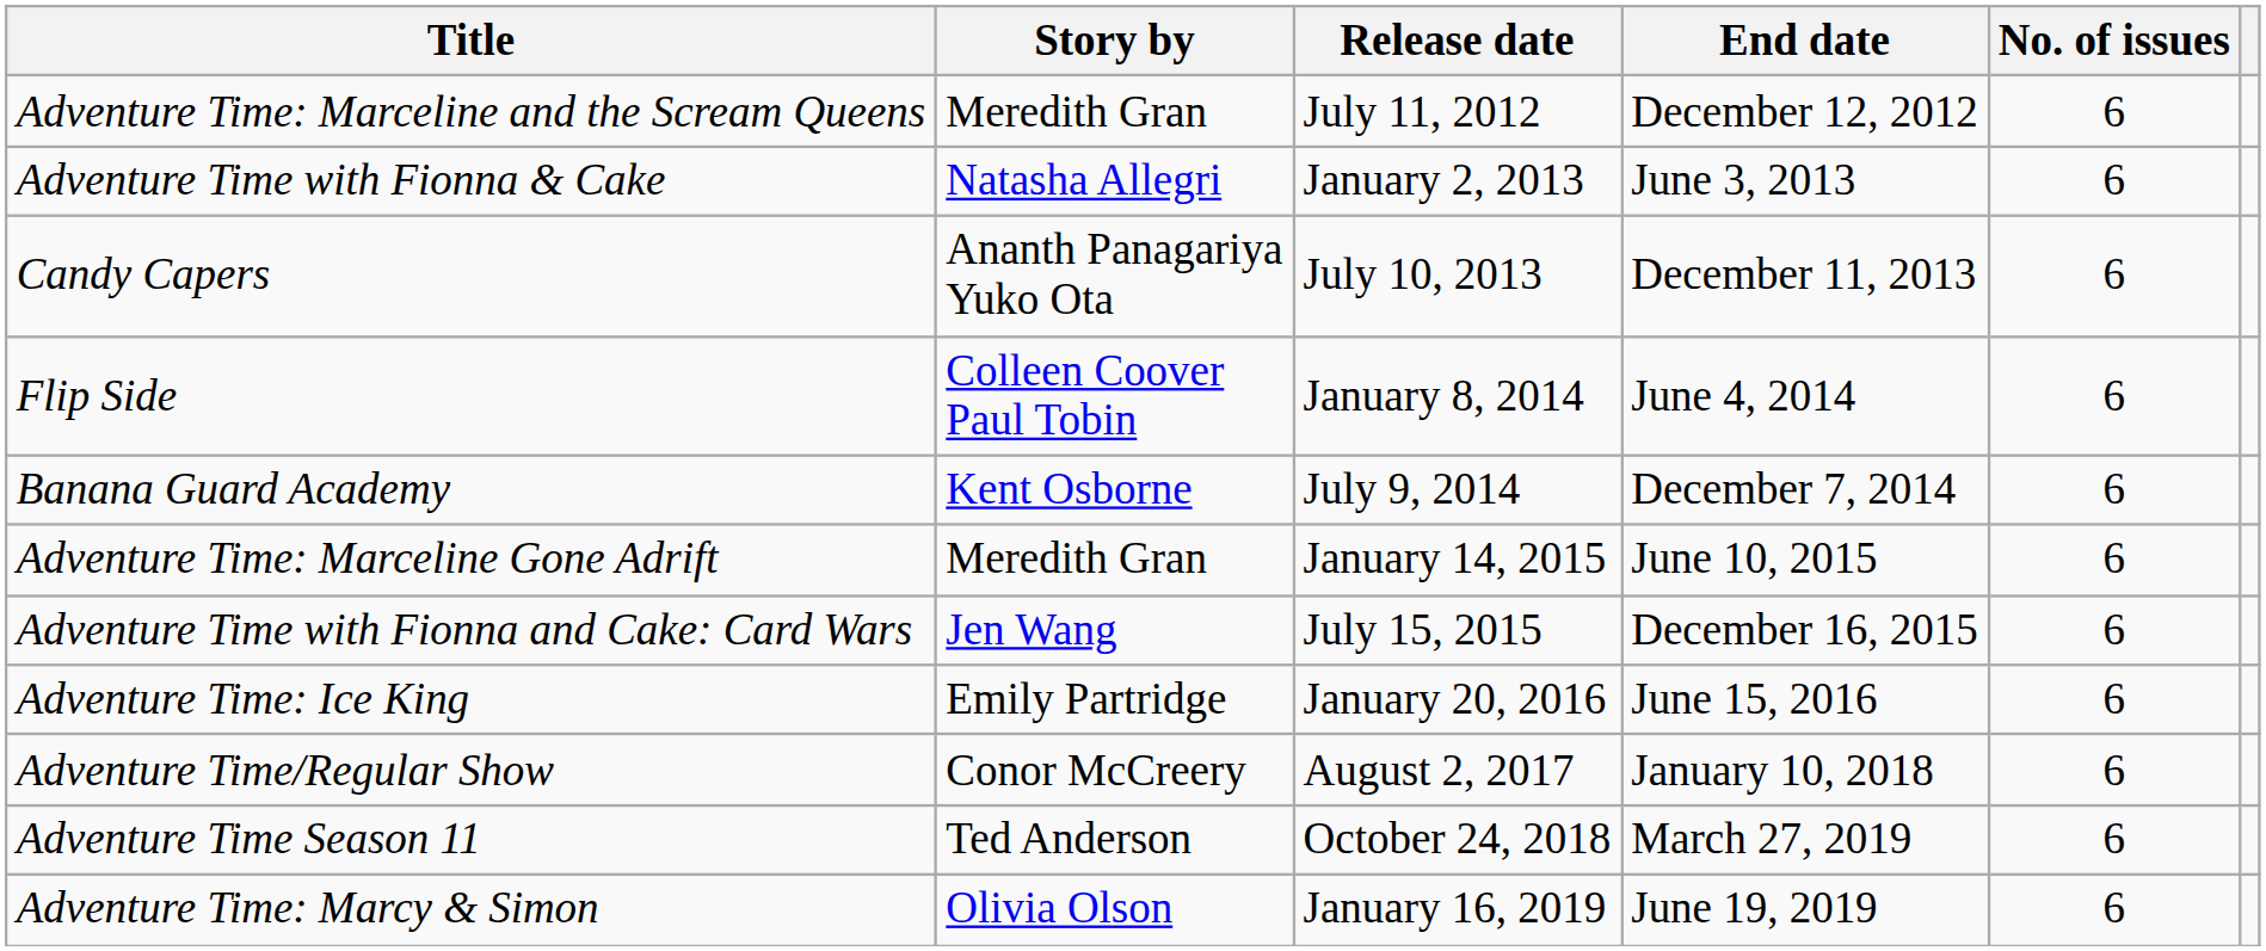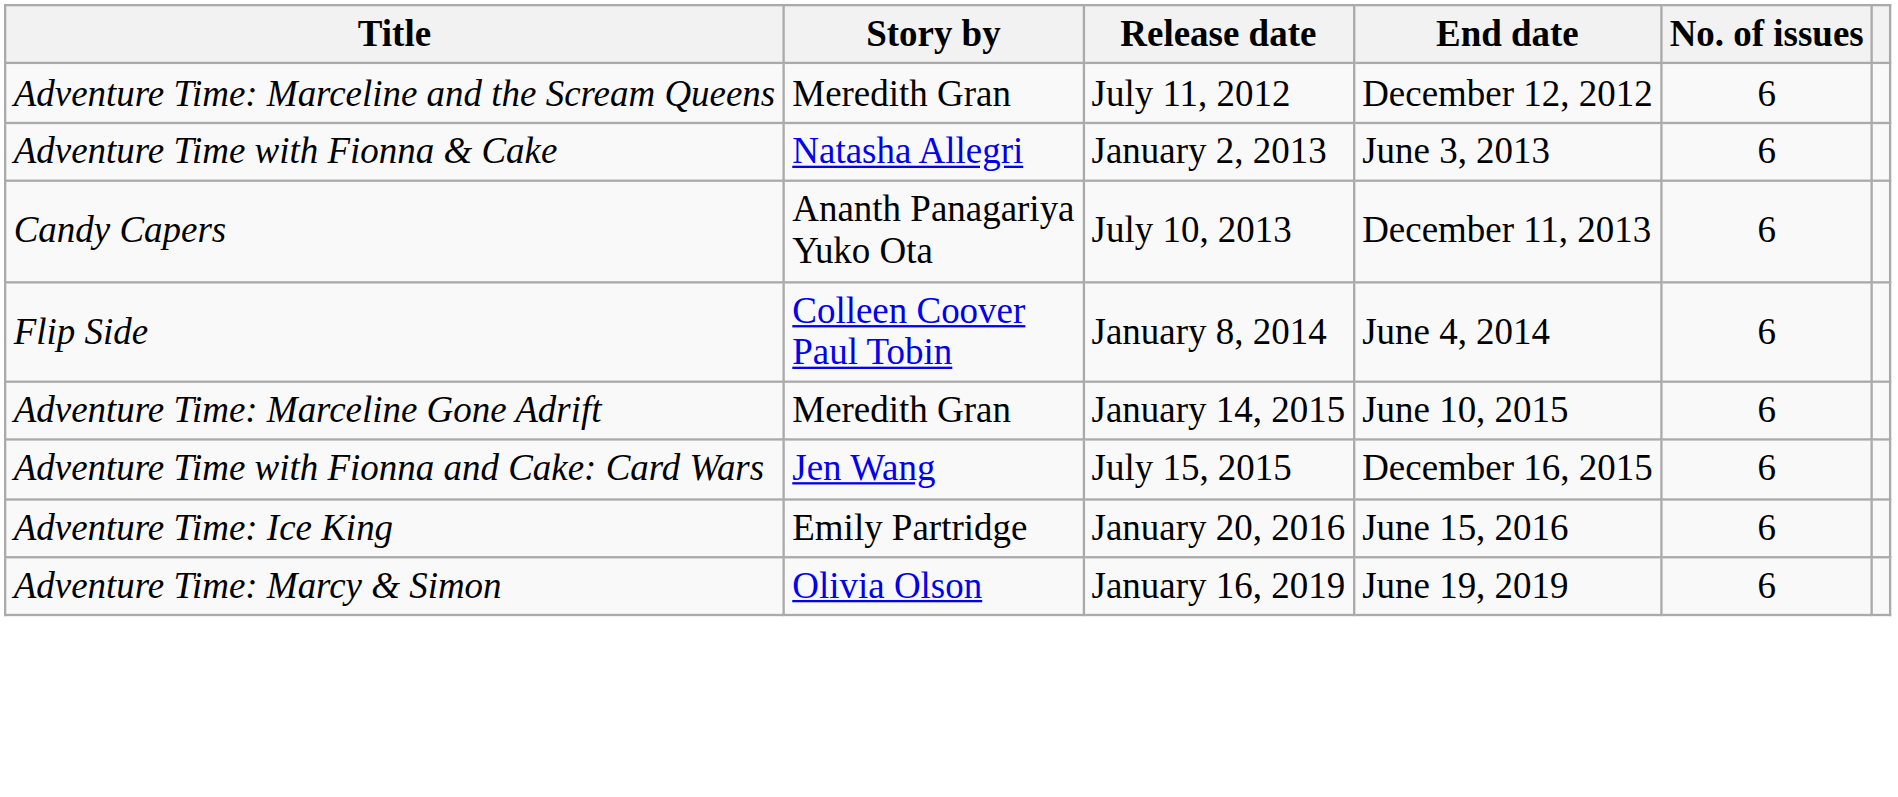- row: Banana Guard Academy | Kent Osborne | July 9, 2014 | December 7, 2014 | 6
- row: Adventure Time/Regular Show | Conor McCreery | August 2, 2017 | January 10, 2018 | 6
- row: Adventure Time Season 11 | Ted Anderson | October 24, 2018 | March 27, 2019 | 6
